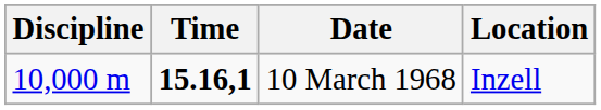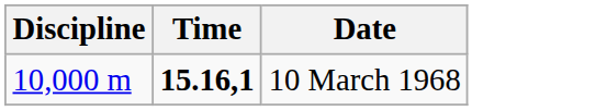- column: Location | Inzell
